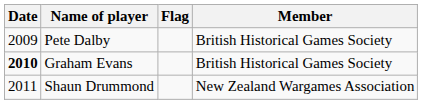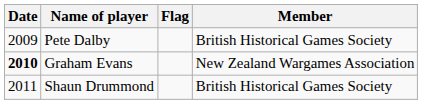Graham Evans | Member: British Historical Games Society -> New Zealand Wargames Association
Shaun Drummond | Member: New Zealand Wargames Association -> British Historical Games Society
